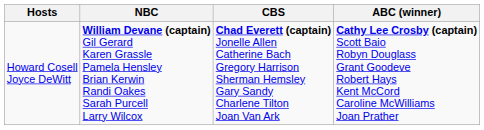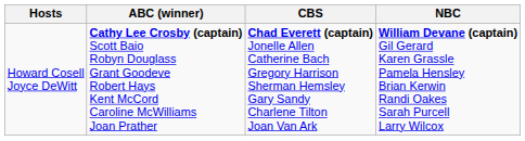columns swapped: ABC (winner) <-> NBC
